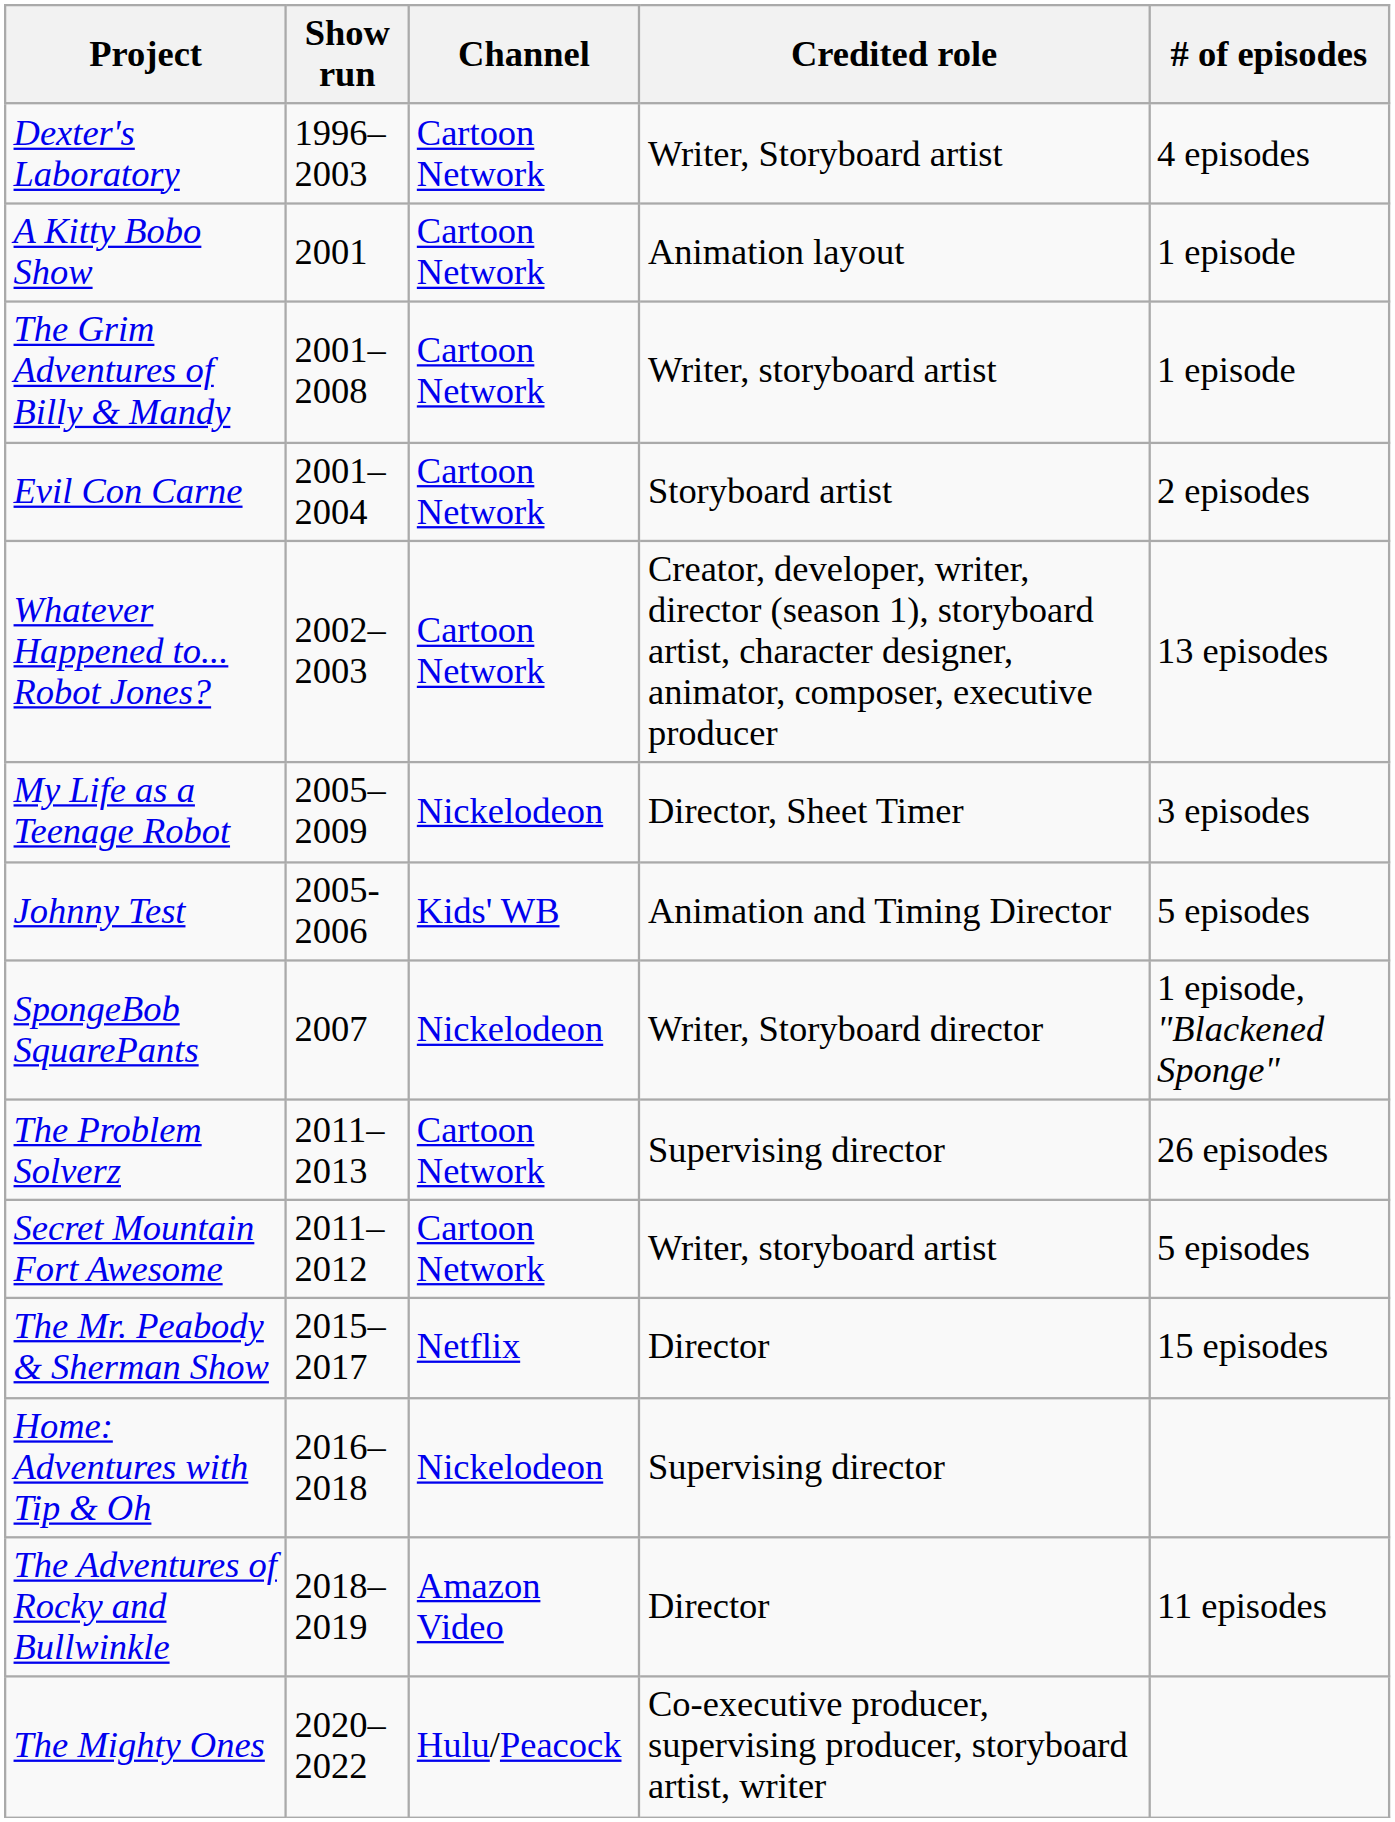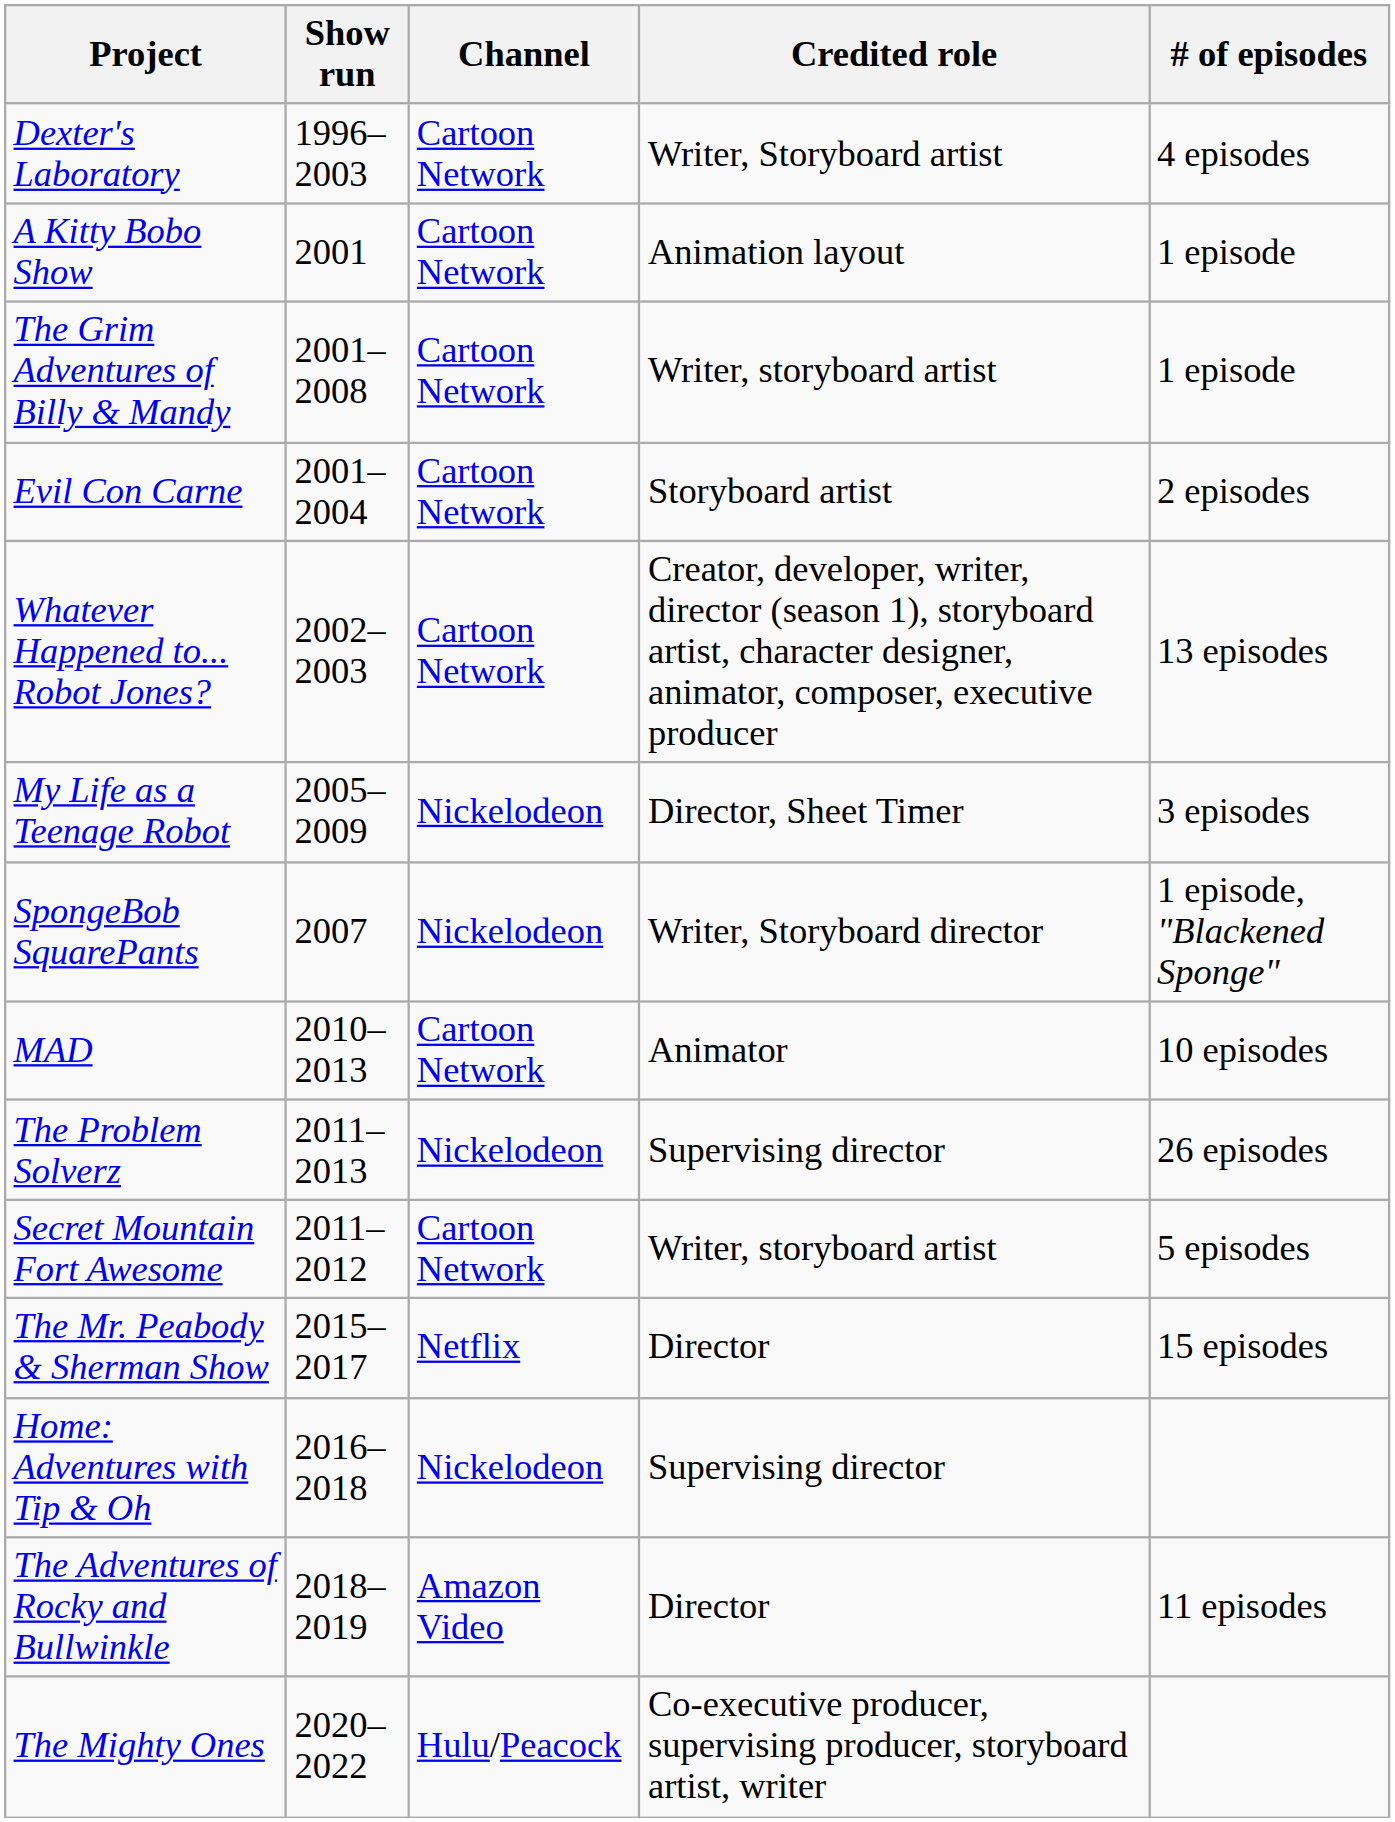- row: Johnny Test | 2005-2006 | Kids' WB | Animation and Timing Director | 5 episodes
+ row: MAD | 2010–2013 | Cartoon Network | Animator | 10 episodes
The Problem Solverz | Channel: Cartoon Network -> Nickelodeon
